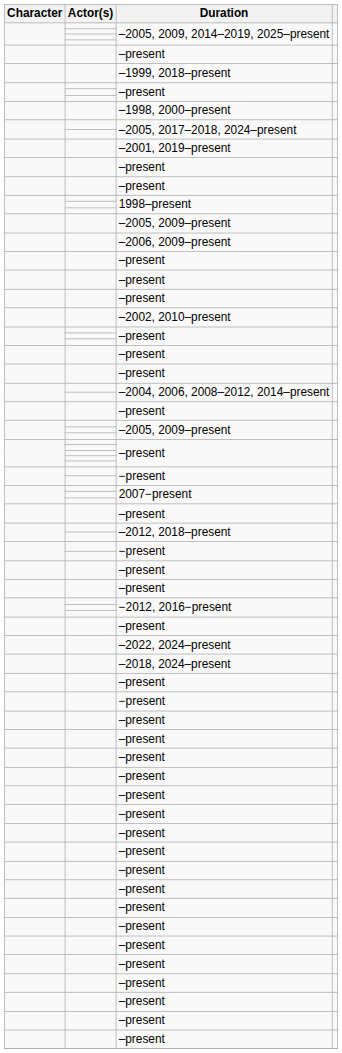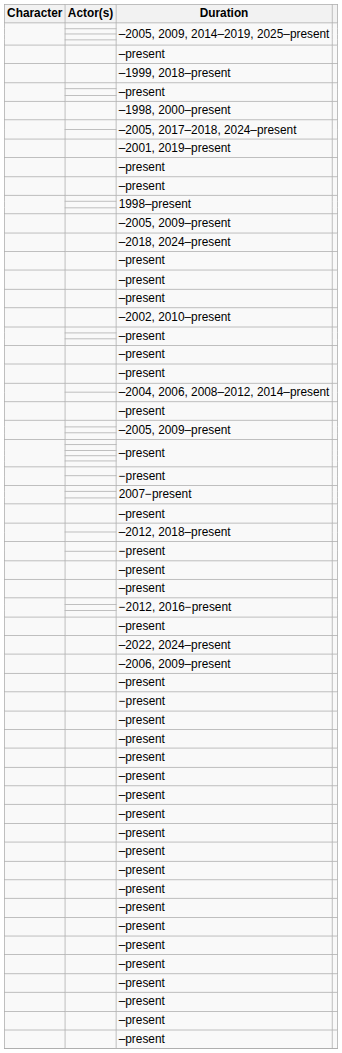rows swapped: –2006, 2009–present <-> –2018, 2024–present
